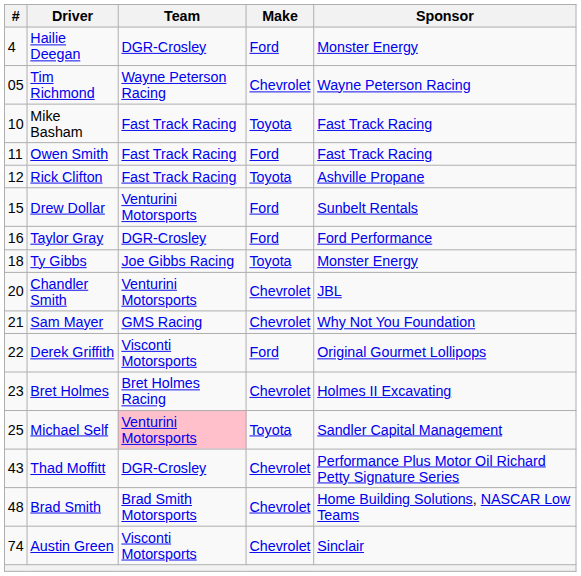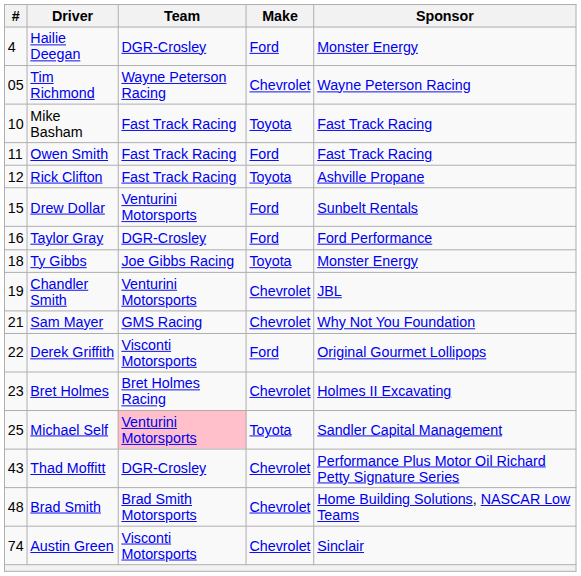Chandler Smith | #: 20 -> 19
